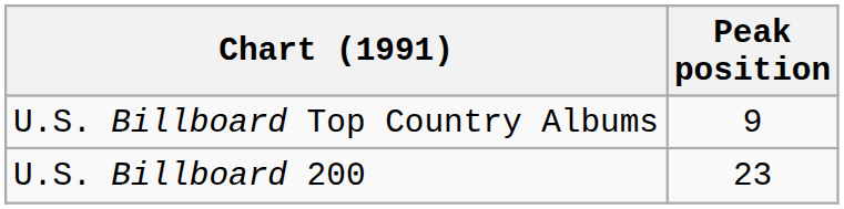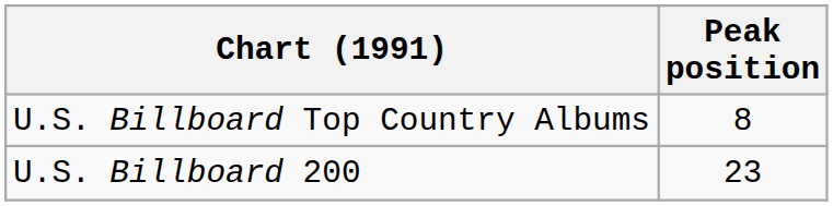U.S. Billboard Top Country Albums | Peak position: 9 -> 8
